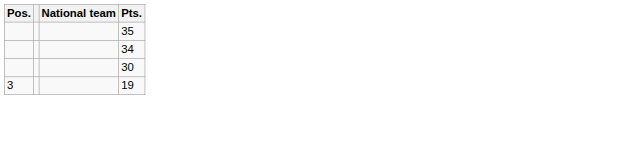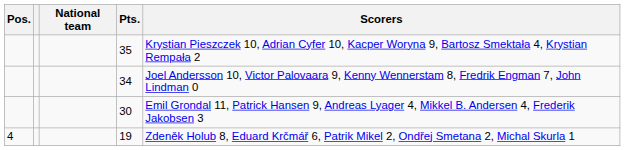+ column: Scorers | Krystian Pieszczek 10, Adrian Cyfer 10, Kacper Woryna 9, Bartosz Smektała 4, Krystian Rempała 2 | Joel Andersson 10, Victor Palovaara 9, Kenny Wennerstam 8, Fredrik Engman 7, John Lindman 0 | Emil Grondal 11, Patrick Hansen 9, Andreas Lyager 4, Mikkel B. Andersen 4, Frederik Jakobsen 3 | Zdeněk Holub 8, Eduard Krčmář 6, Patrik Mikel 2, Ondřej Smetana 2, Michal Skurla 1
19 | Pos.: 3 -> 4
